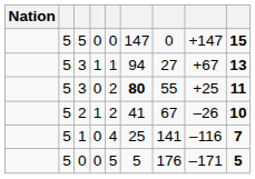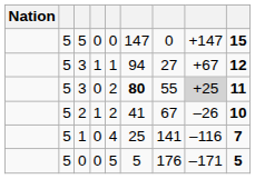3 / 1 | column 9: 13 -> 12
3 / 0 | column 8: no background -> lightgrey background
